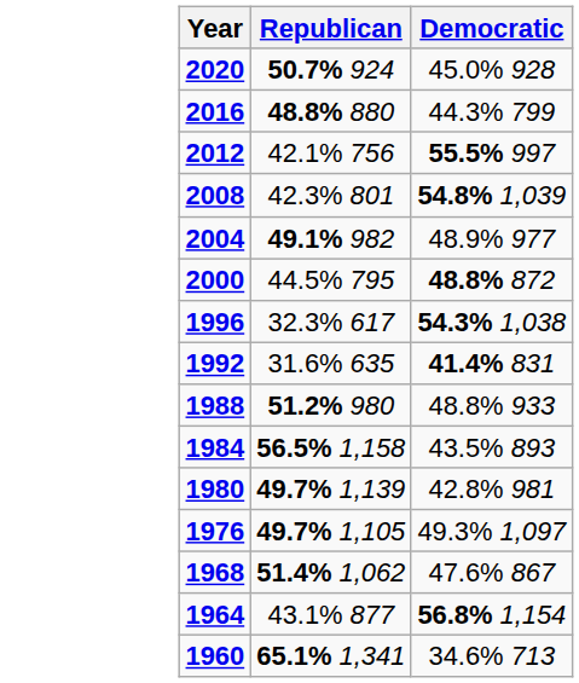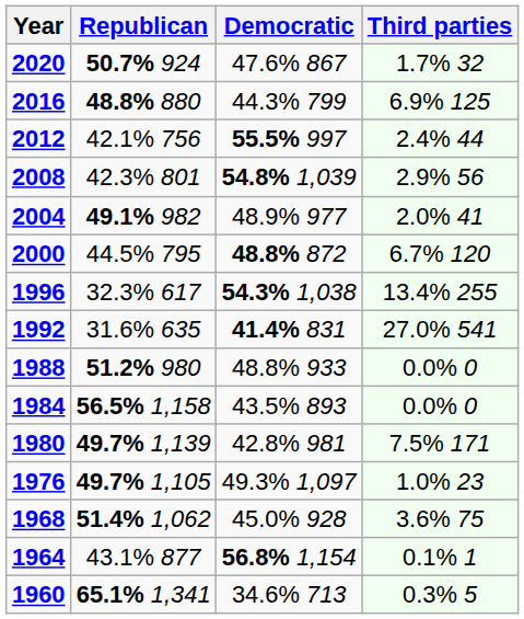+ column: Third parties | 1.7% 32 | 6.9% 125 | 2.4% 44 | 2.9% 56 | 2.0% 41 | 6.7% 120 | 13.4% 255 | 27.0% 541 | 0.0% 0 | 0.0% 0 | 7.5% 171 | 1.0% 23 | 3.6% 75 | 0.1% 1 | 0.3% 5
2020 | Democratic: 45.0% 928 -> 47.6% 867
1968 | Democratic: 47.6% 867 -> 45.0% 928
